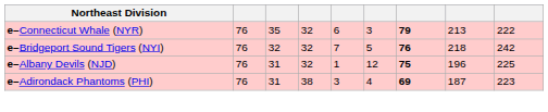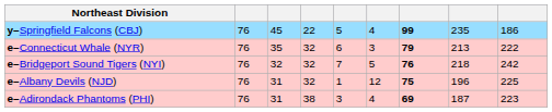+ row: y–Springfield Falcons (CBJ) | 76 | 45 | 22 | 5 | 4 | 99 | 235 | 186
